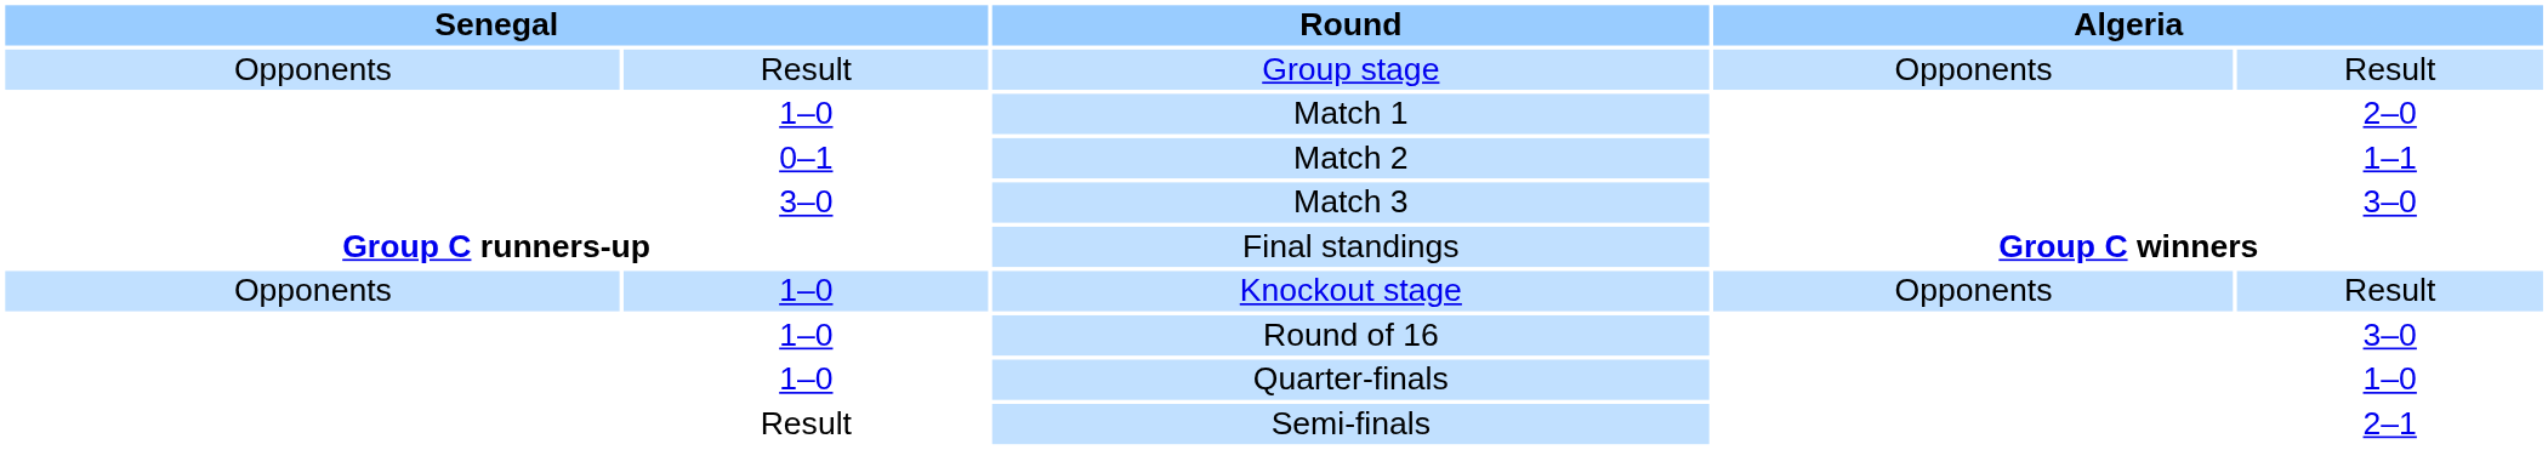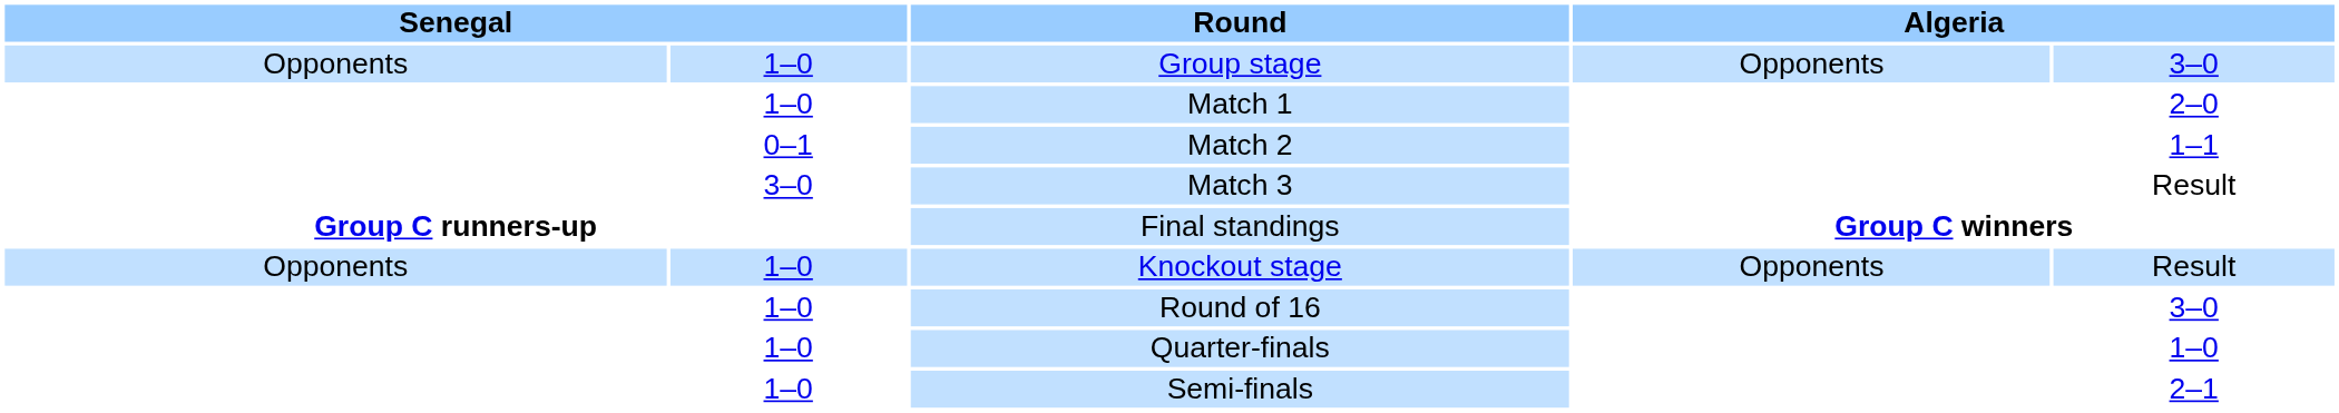Group stage | column 2: Result -> 1–0
Group stage | column 5: Result -> 3–0
Match 3 | column 5: 3–0 -> Result
Semi-finals | column 2: Result -> 1–0
